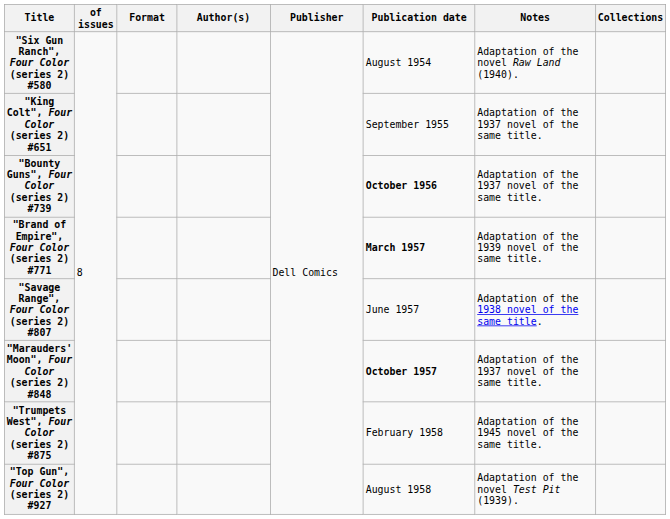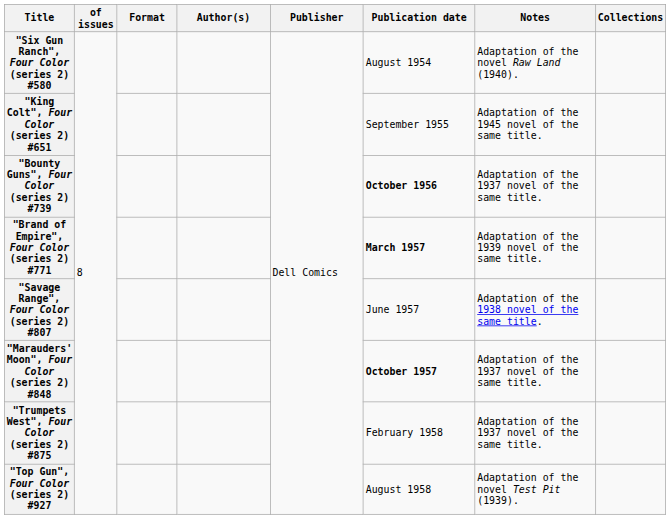"King Colt", Four Color (series 2) #651 | Notes: Adaptation of the 1937 novel of the same title. -> Adaptation of the 1945 novel of the same title.
"Trumpets West", Four Color (series 2) #875 | Notes: Adaptation of the 1945 novel of the same title. -> Adaptation of the 1937 novel of the same title.
